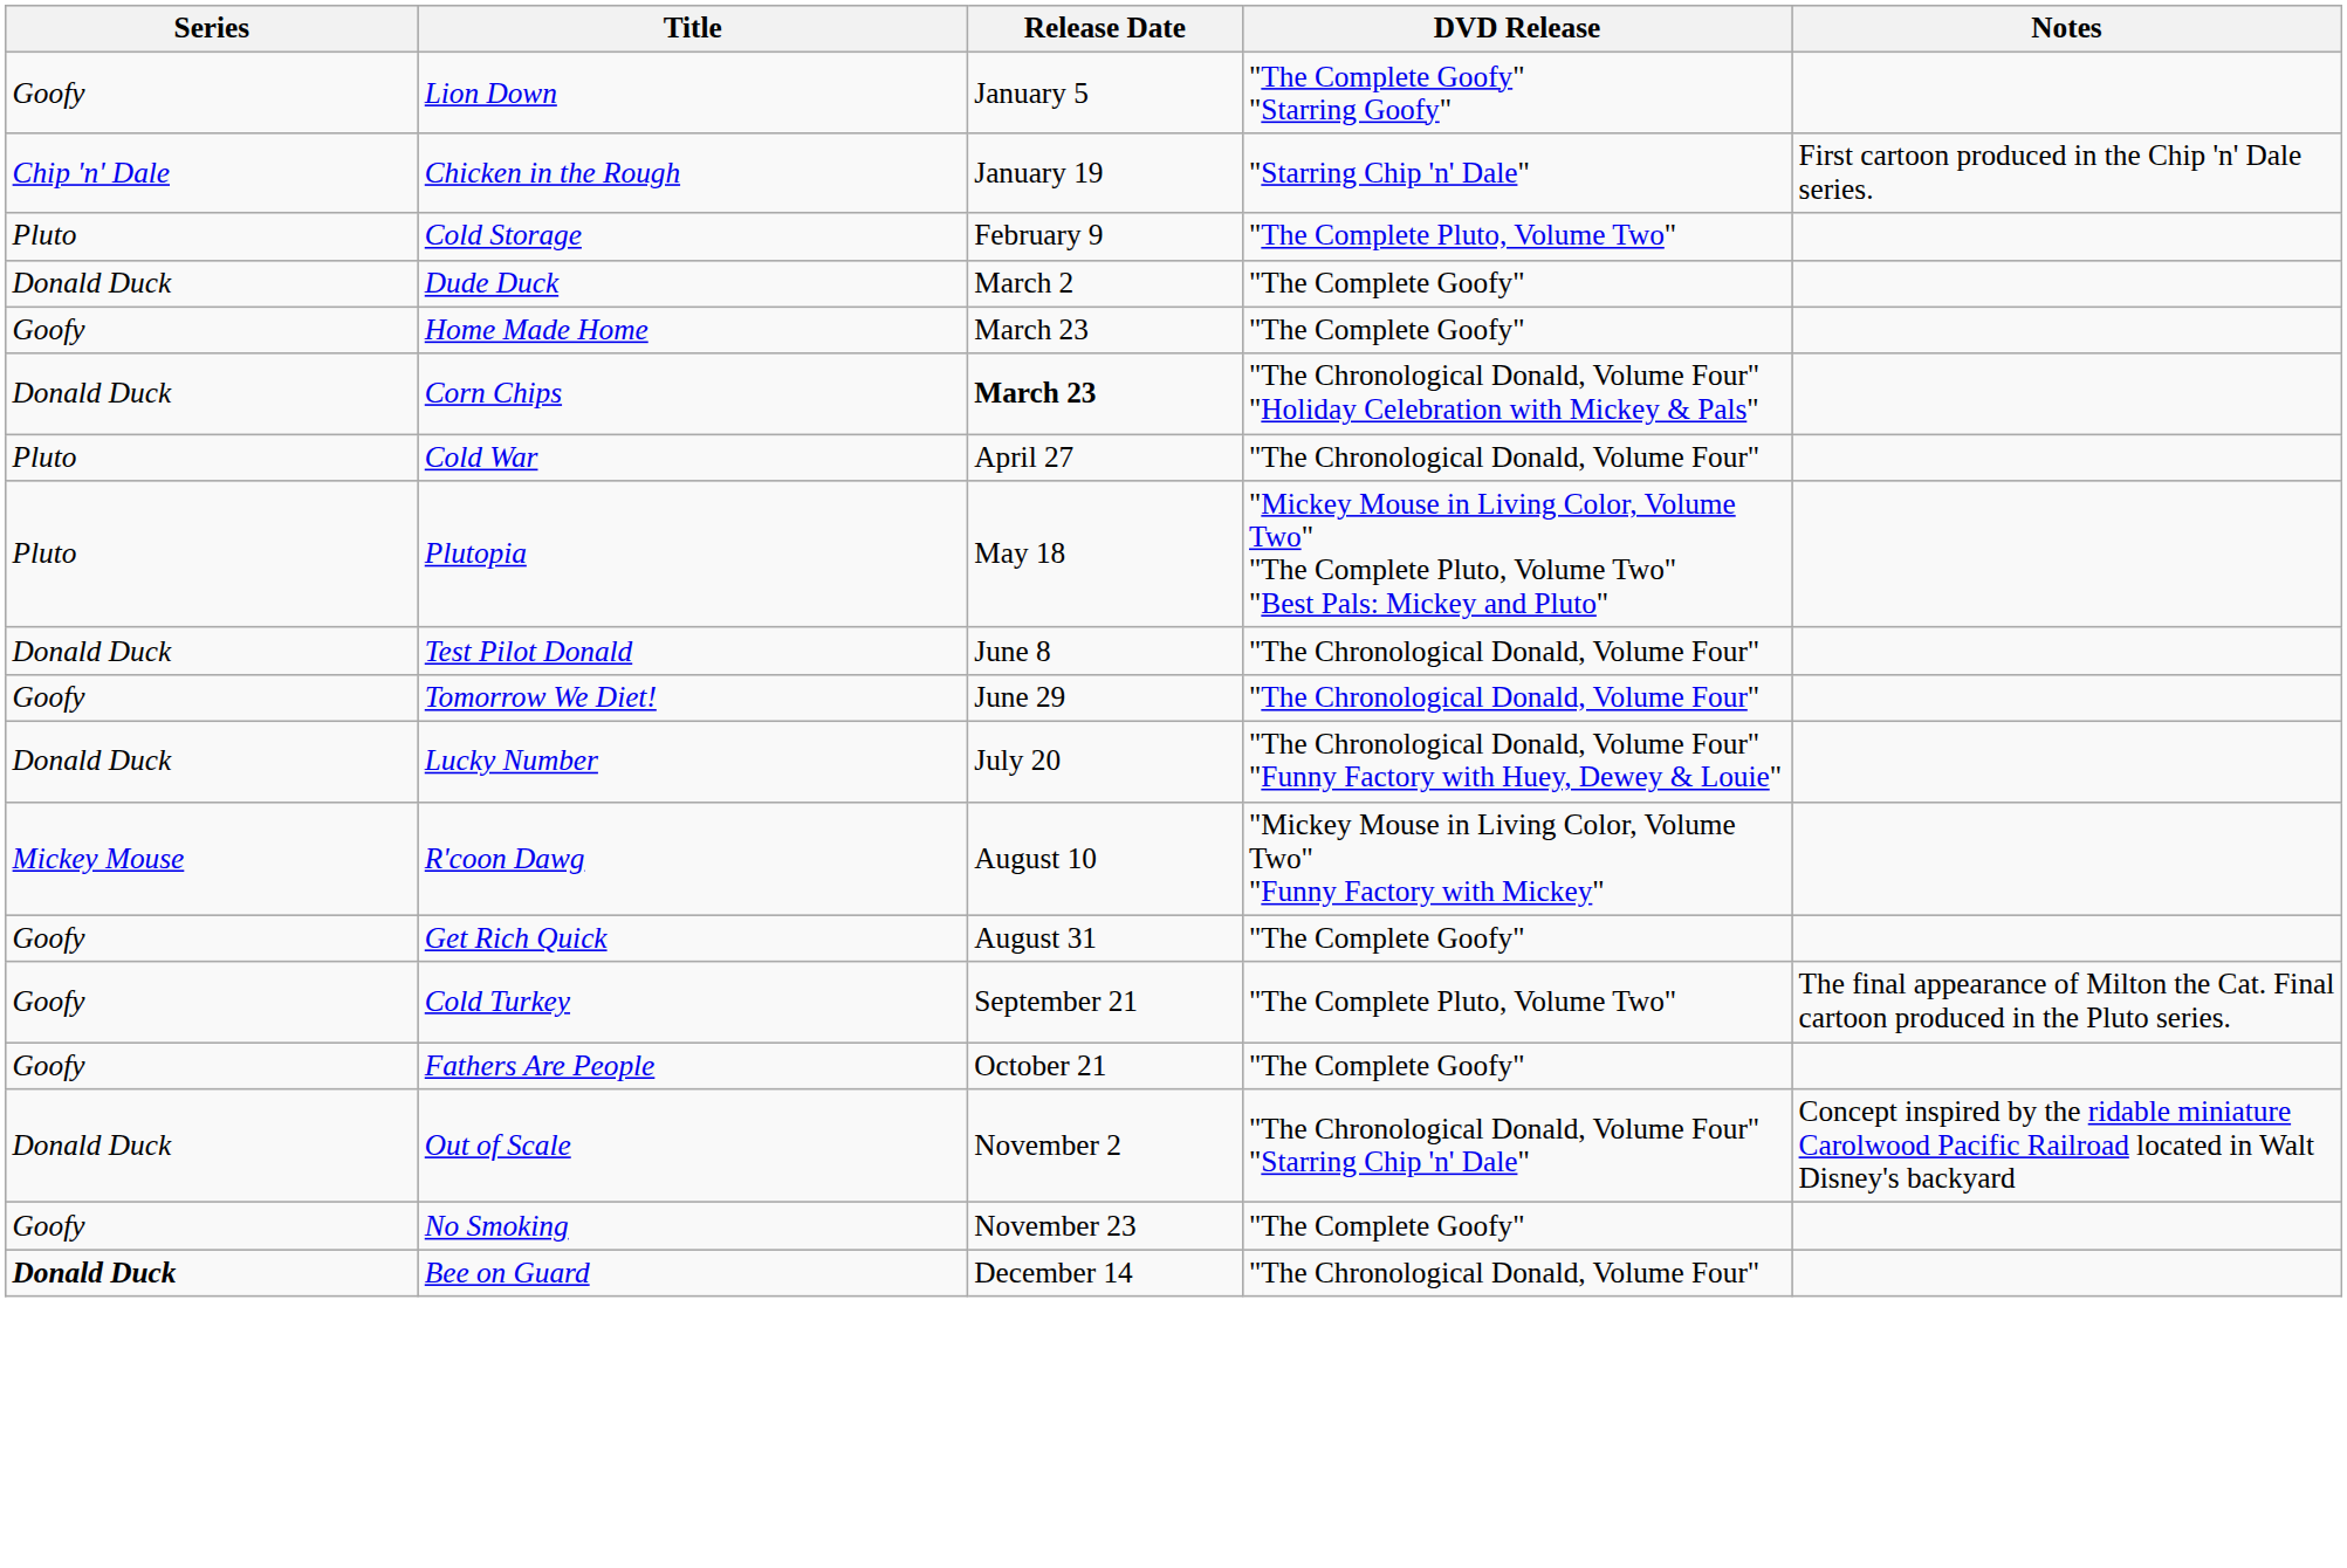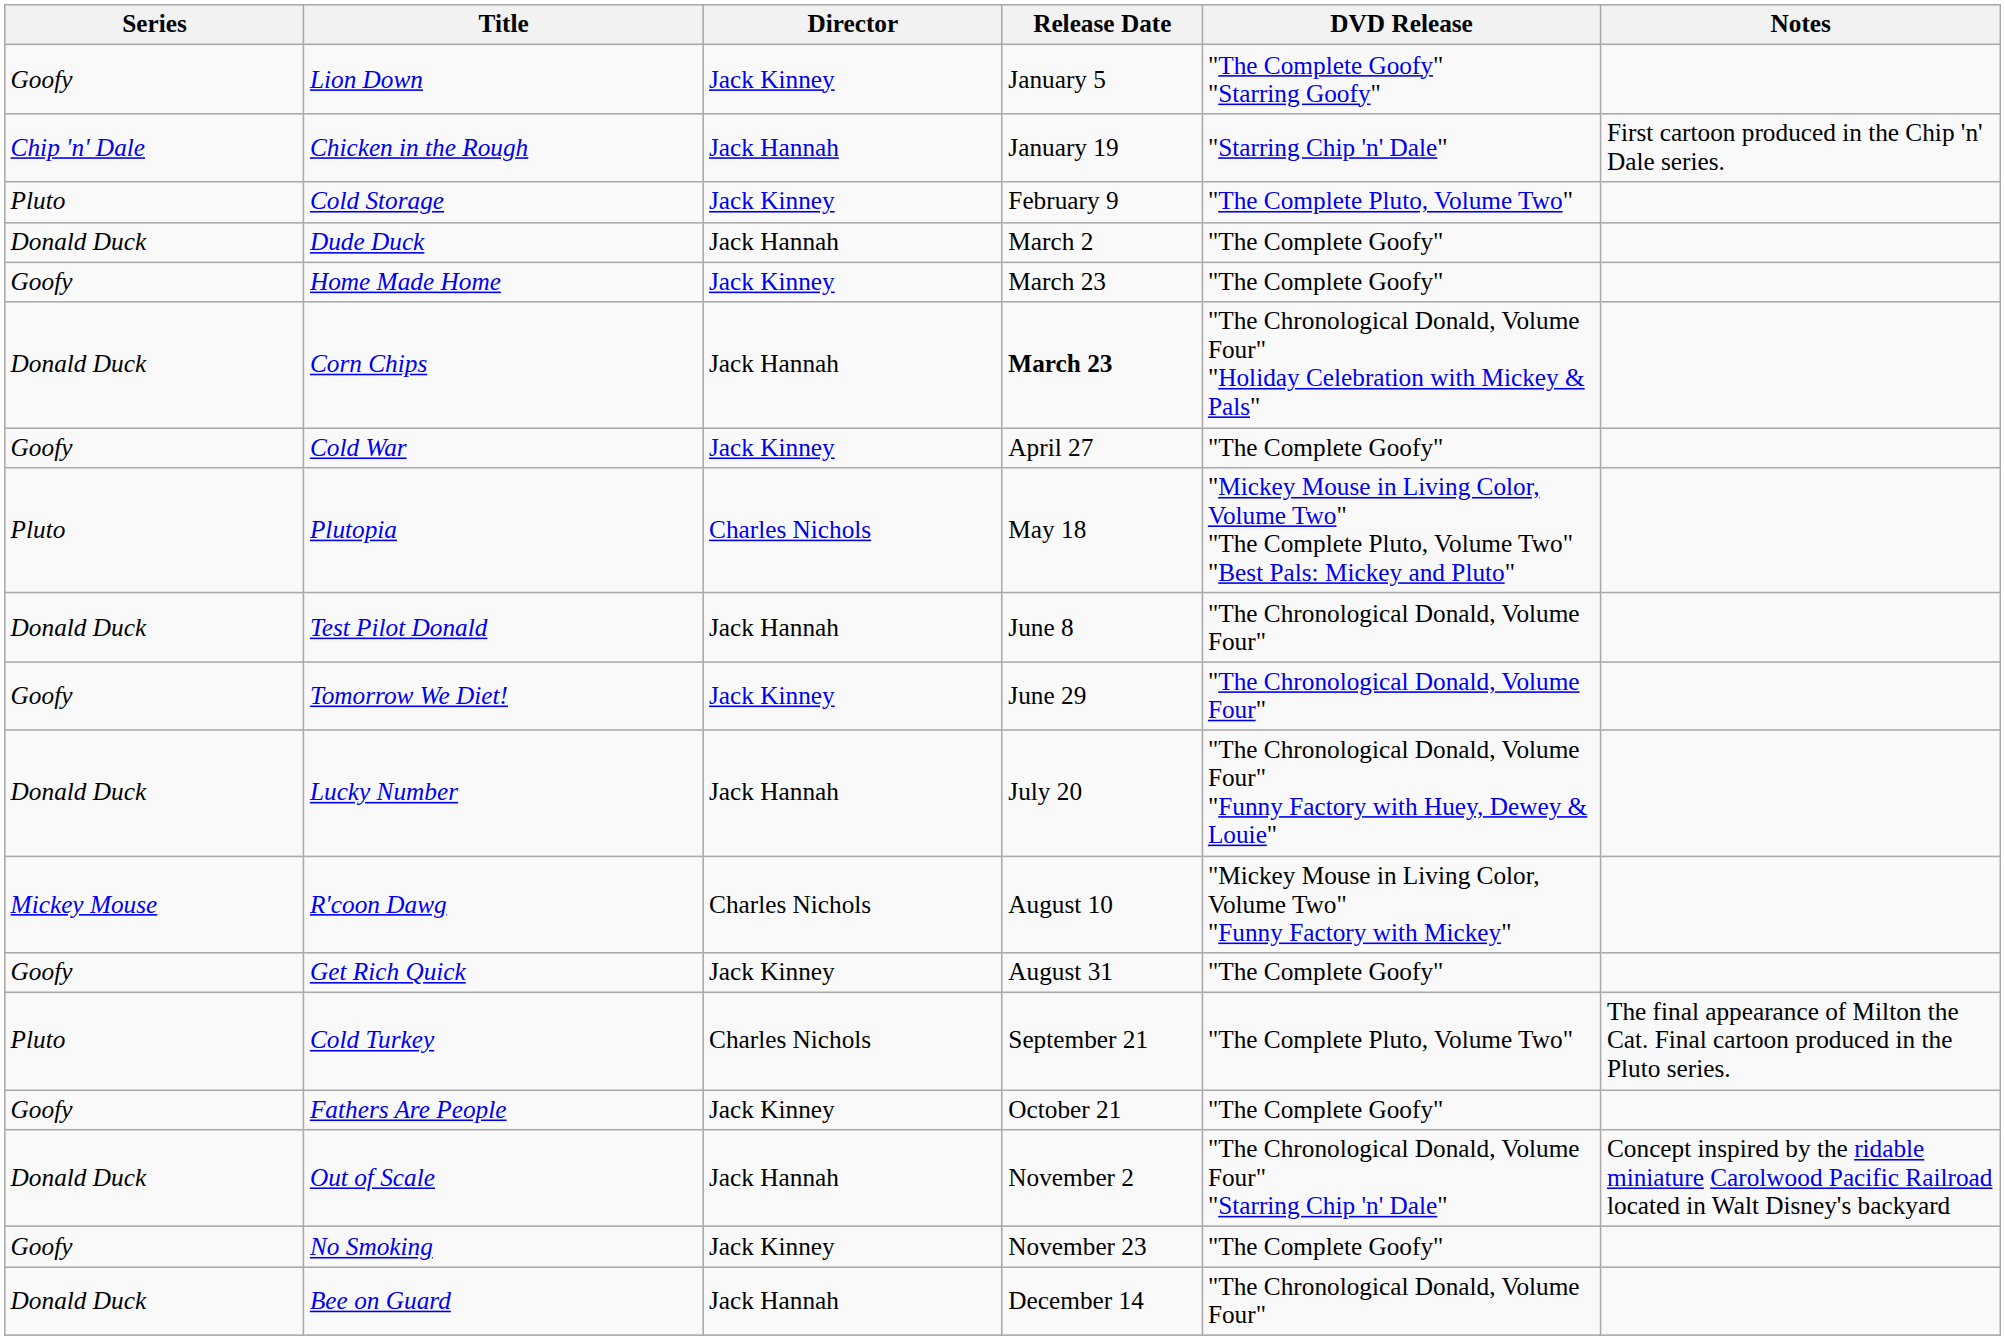+ column: Director | Jack Kinney | Jack Hannah | Jack Kinney | Jack Hannah | Jack Kinney | Jack Hannah | Jack Kinney | Charles Nichols | Jack Hannah | Jack Kinney | Jack Hannah | Charles Nichols | Jack Kinney | Charles Nichols | Jack Kinney | Jack Hannah | Jack Kinney | Jack Hannah
Cold War | Series: Pluto -> Goofy
Cold War | DVD Release: "The Chronological Donald, Volume Four" -> "The Complete Goofy"
Cold Turkey | Series: Goofy -> Pluto
Bee on Guard | Series: bold -> normal
